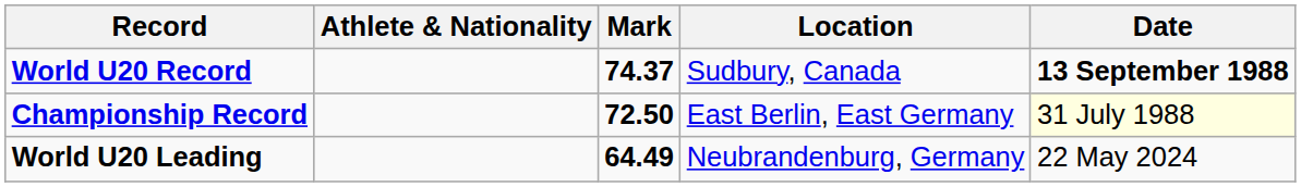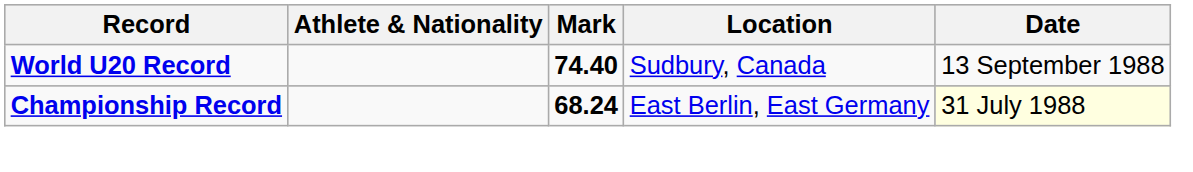World U20 Record | Mark: 74.37 -> 74.40
World U20 Record | Date: bold -> normal
Championship Record | Mark: 72.50 -> 68.24
- row: World U20 Leading | 64.49 | Neubrandenburg, Germany | 22 May 2024
